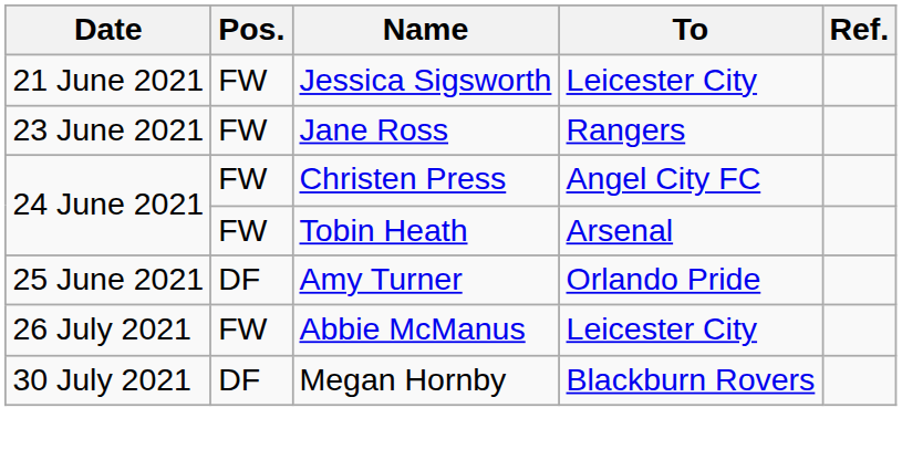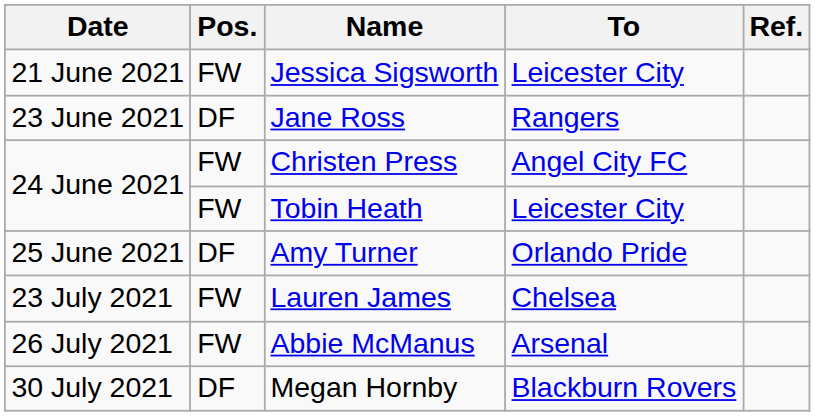Jane Ross | Pos.: FW -> DF
Tobin Heath | To: Arsenal -> Leicester City
+ row: 23 July 2021 | FW | Lauren James | Chelsea
Abbie McManus | To: Leicester City -> Arsenal
